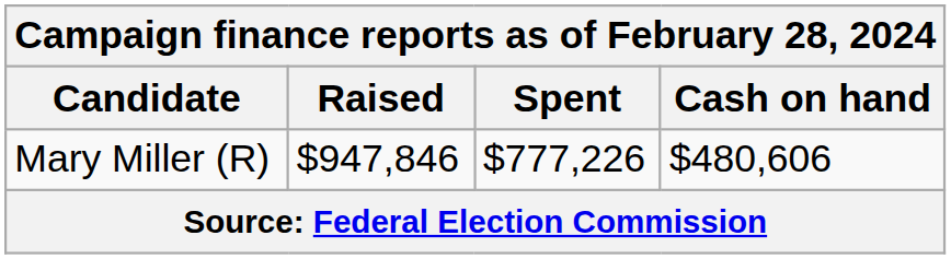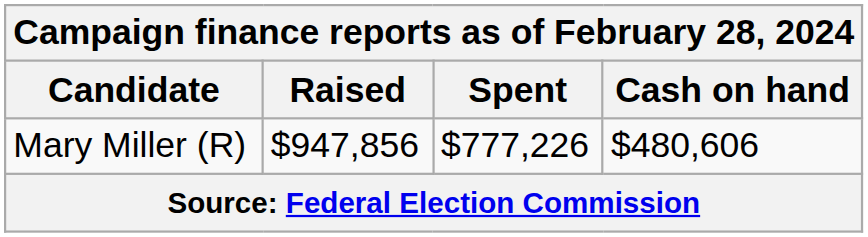Mary Miller (R) | Raised: $947,846 -> $947,856
